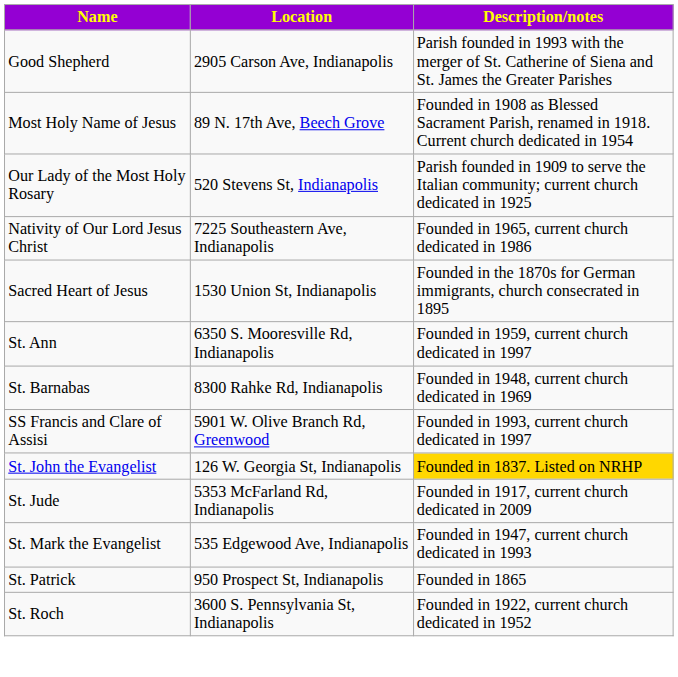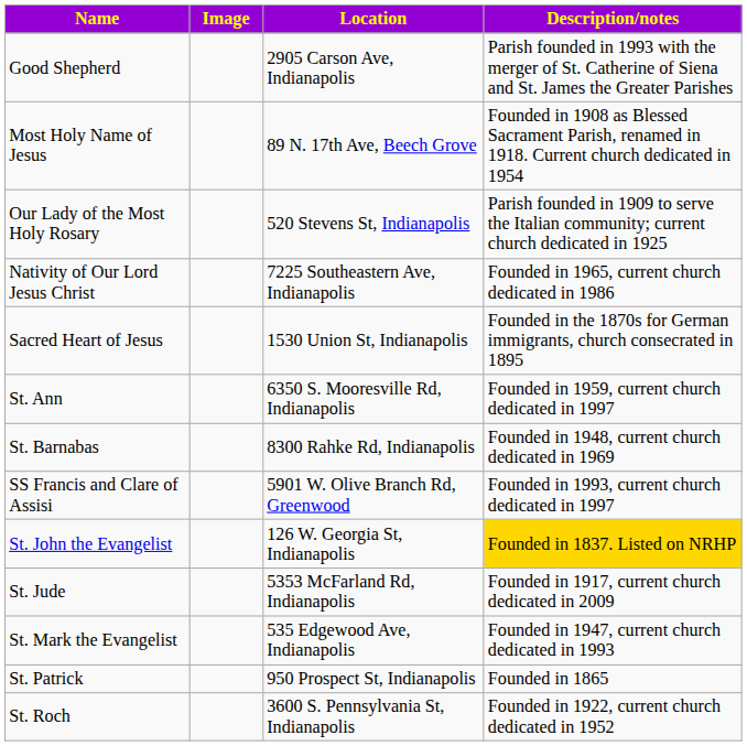+ column: Image
